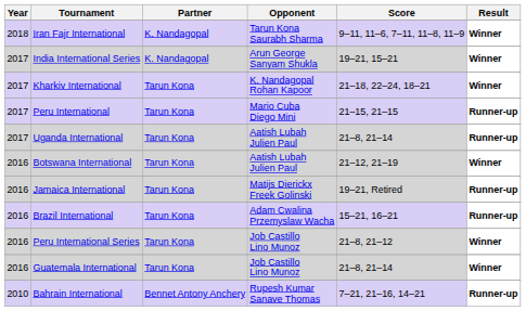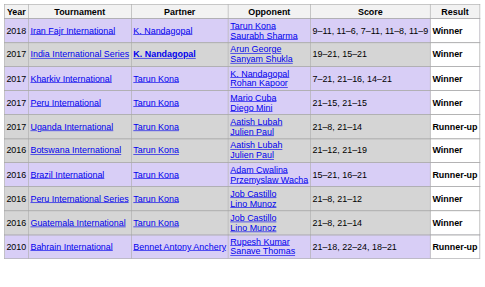India International Series | Partner: normal -> bold
Kharkiv International | Score: 21–18, 22–24, 18–21 -> 7–21, 21–16, 14–21
Peru International | Result: Runner-up -> Winner
- row: 2016 | Jamaica International | Tarun Kona | Matijs Dierickx Freek Golinski | 19–21, Retired | Runner-up
Bahrain International | Score: 7–21, 21–16, 14–21 -> 21–18, 22–24, 18–21
